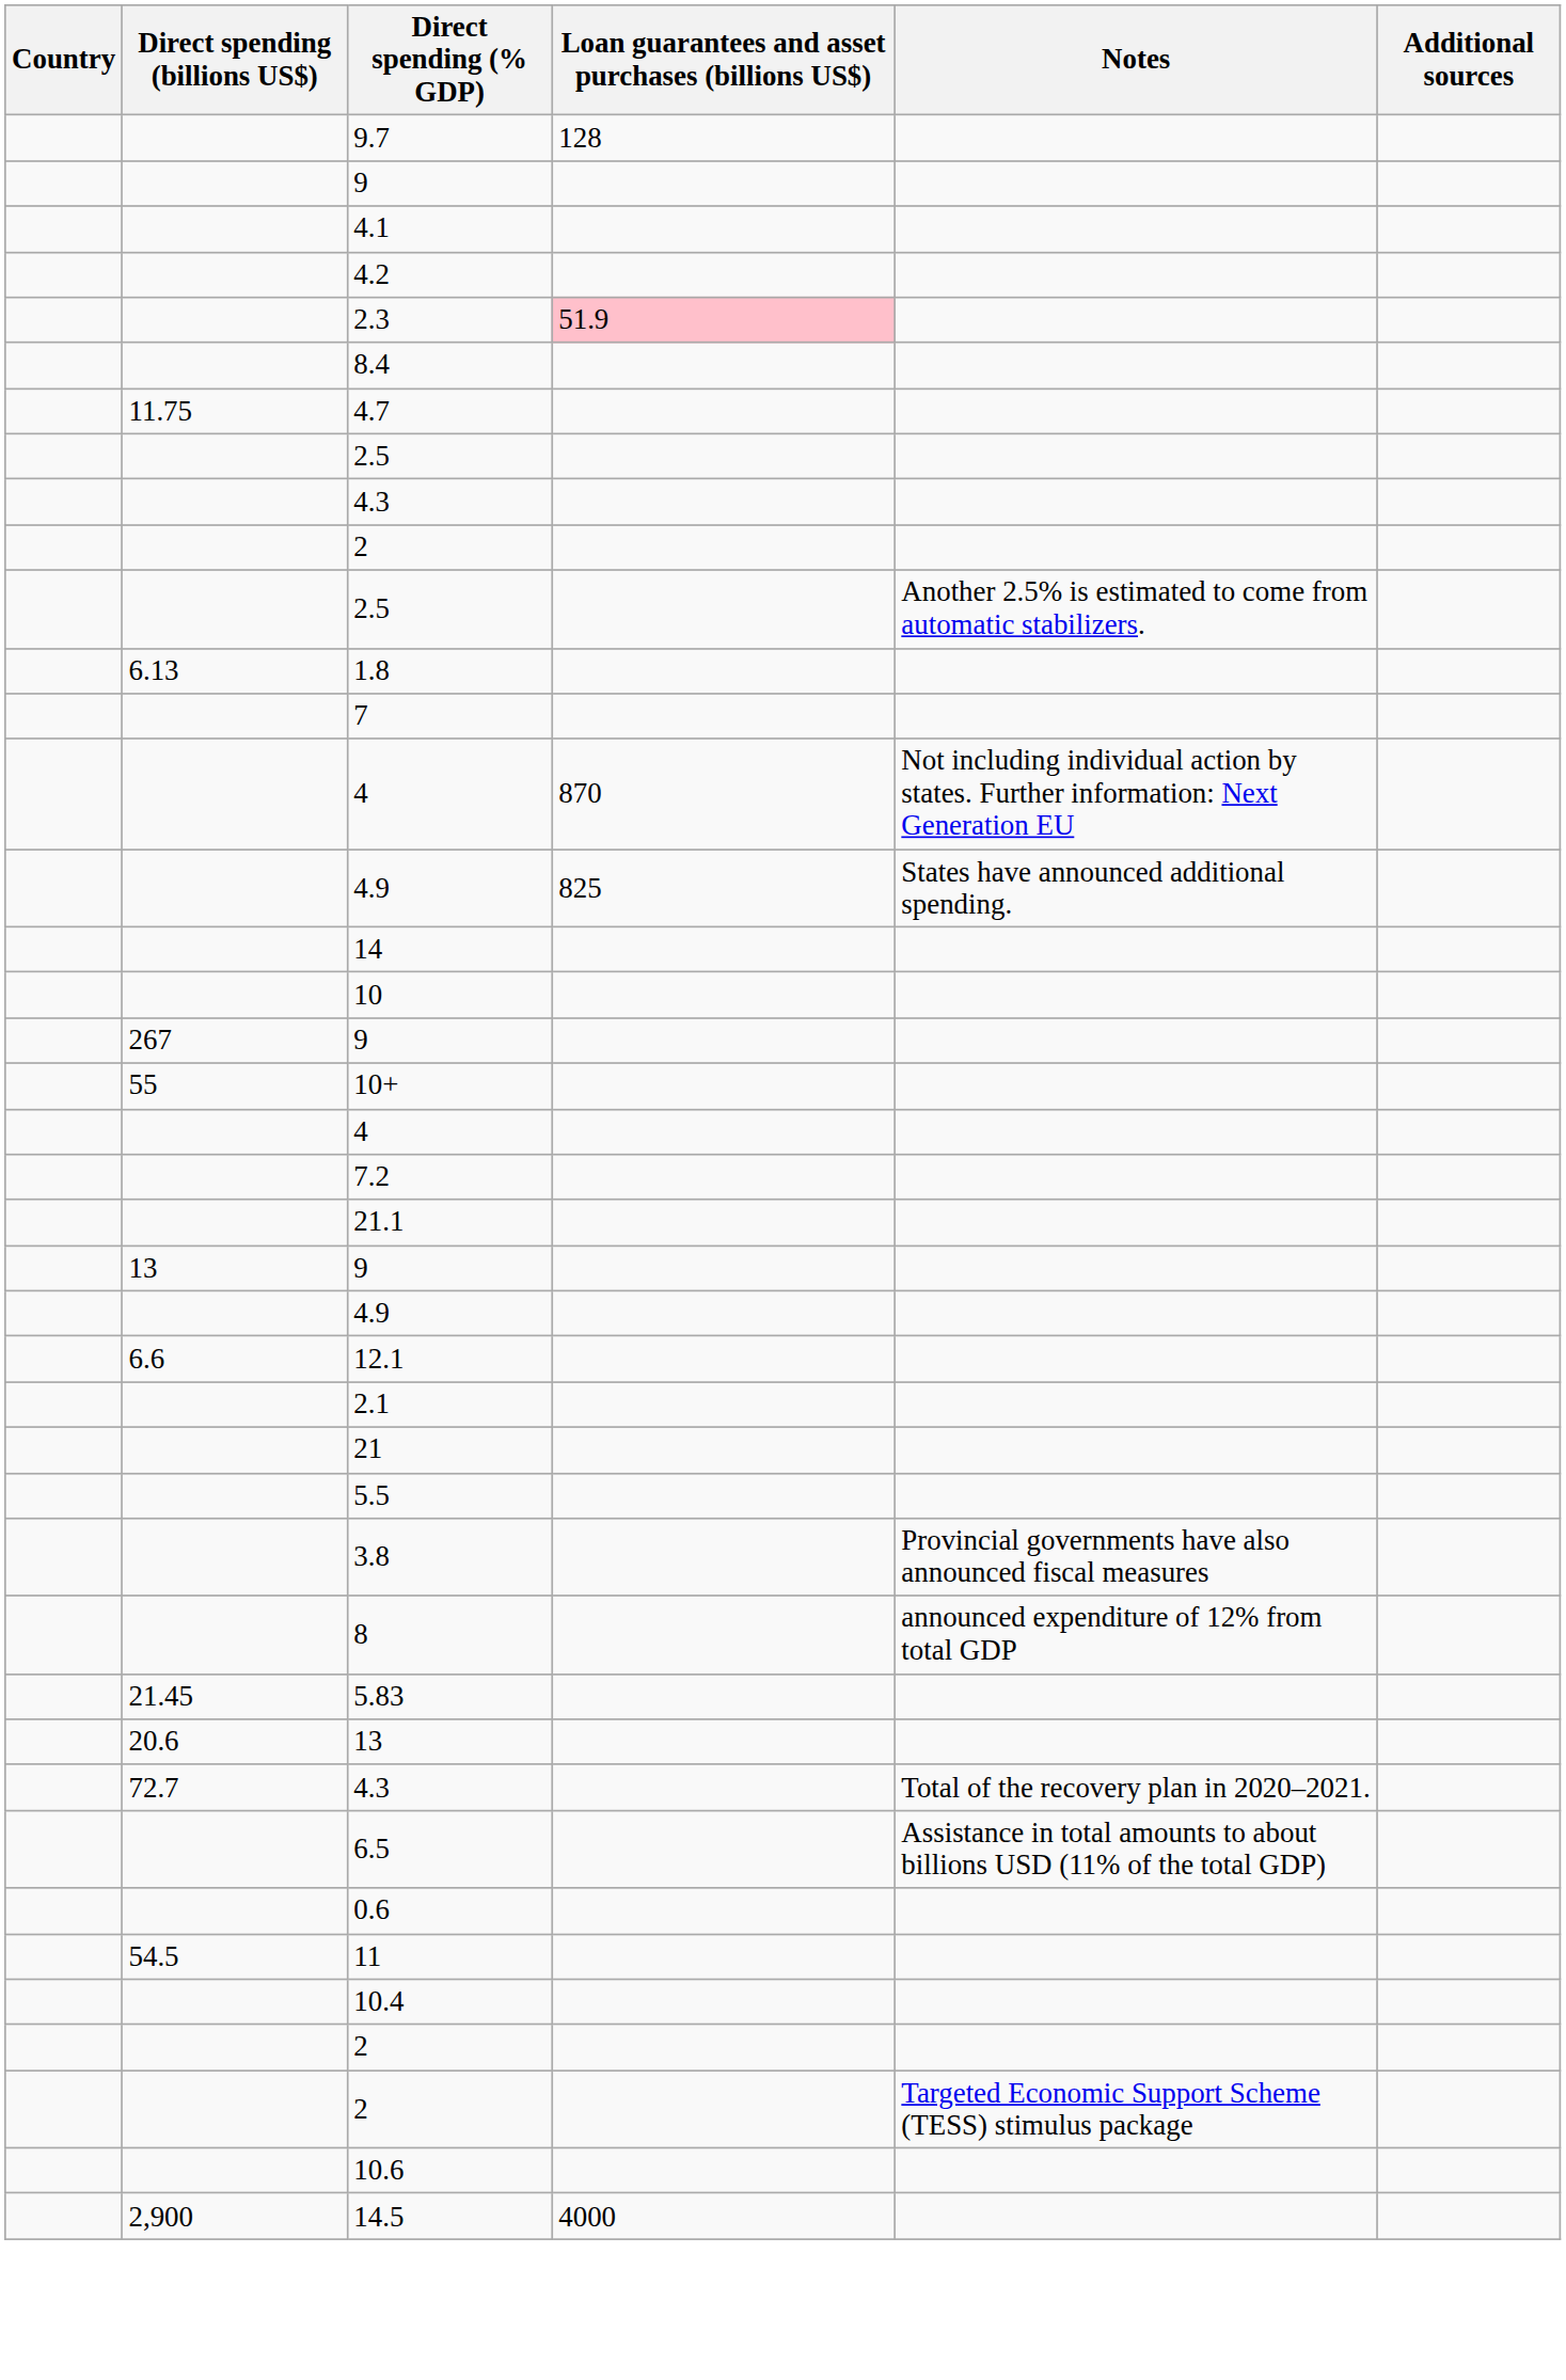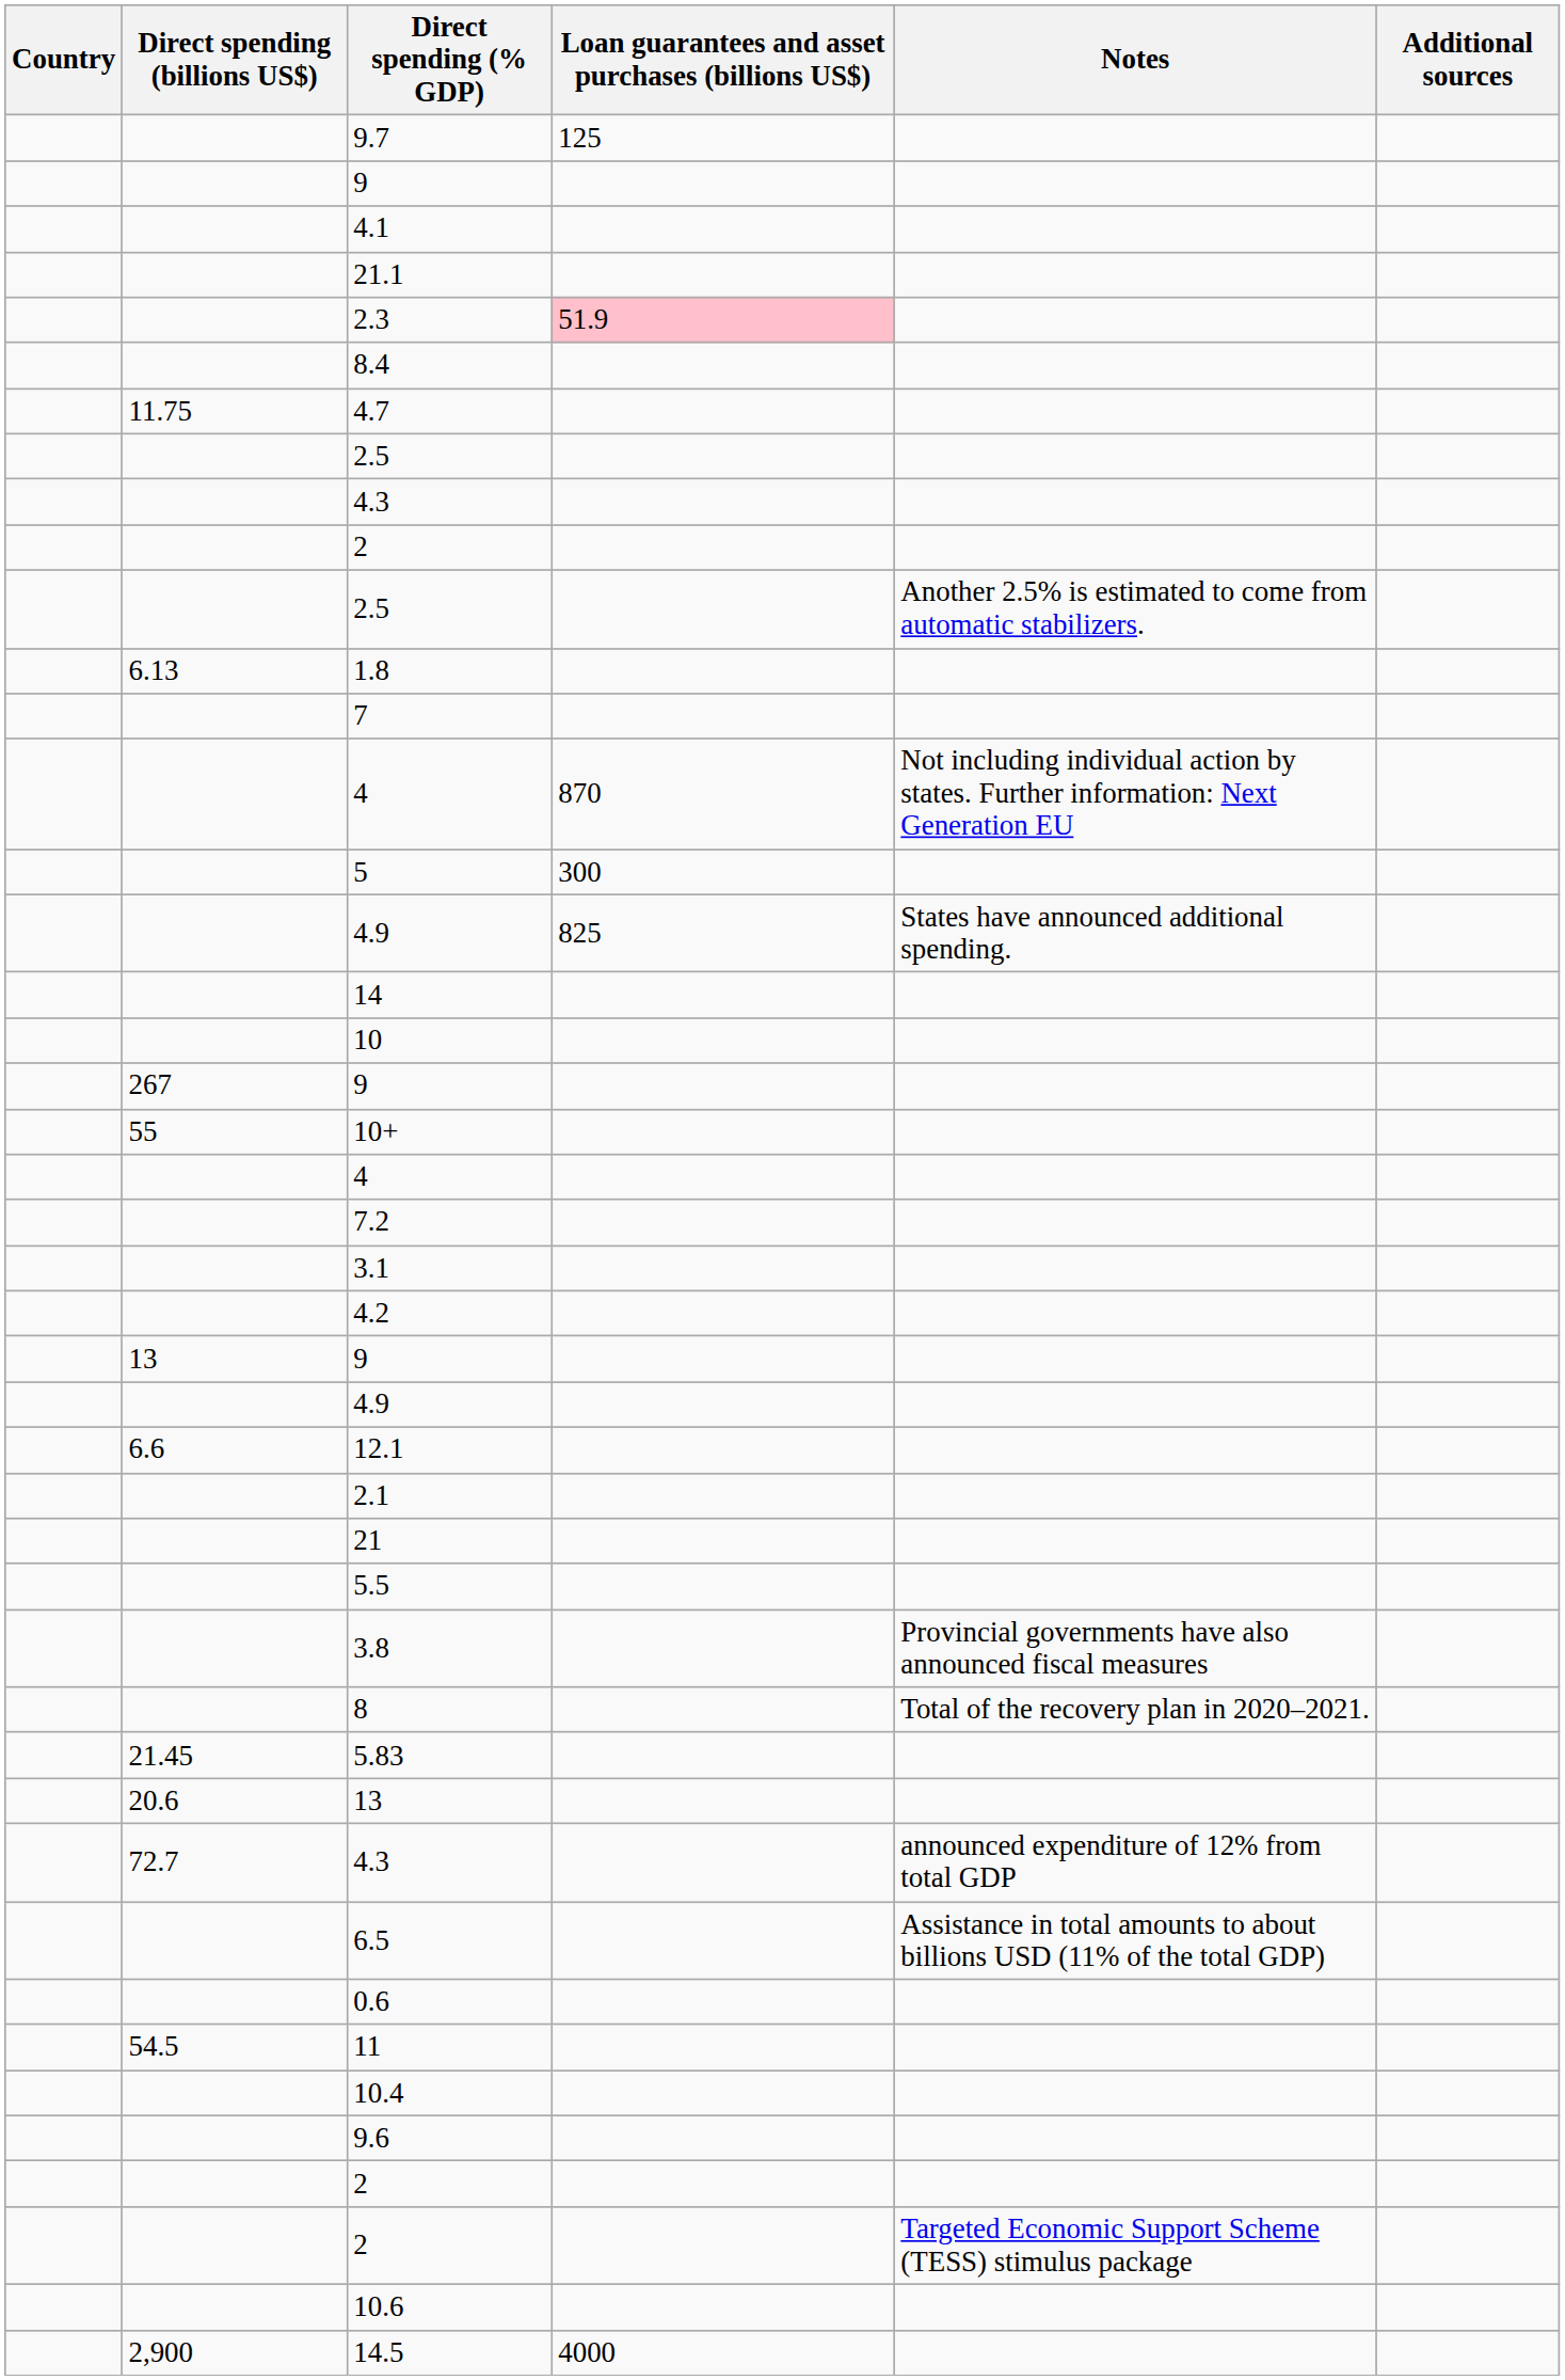9.7 | Loan guarantees and asset purchases (billions US$): 128 -> 125
rows swapped: 4.2 <-> 21.1
+ row: 5 | 300
+ row: 3.1
8 | Notes: announced expenditure of 12% from total GDP -> Total of the recovery plan in 2020–2021.
72.7 / 4.3 | Notes: Total of the recovery plan in 2020–2021. -> announced expenditure of 12% from total GDP
+ row: 9.6
